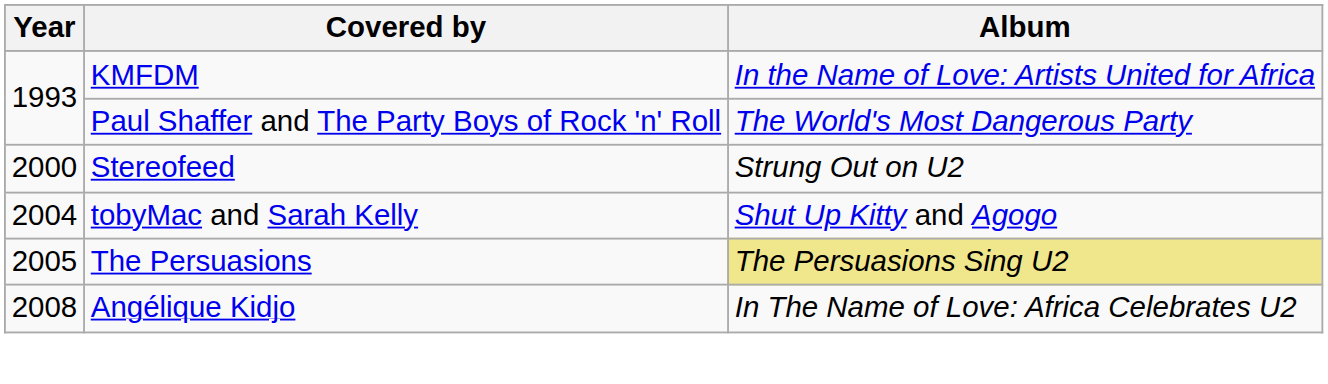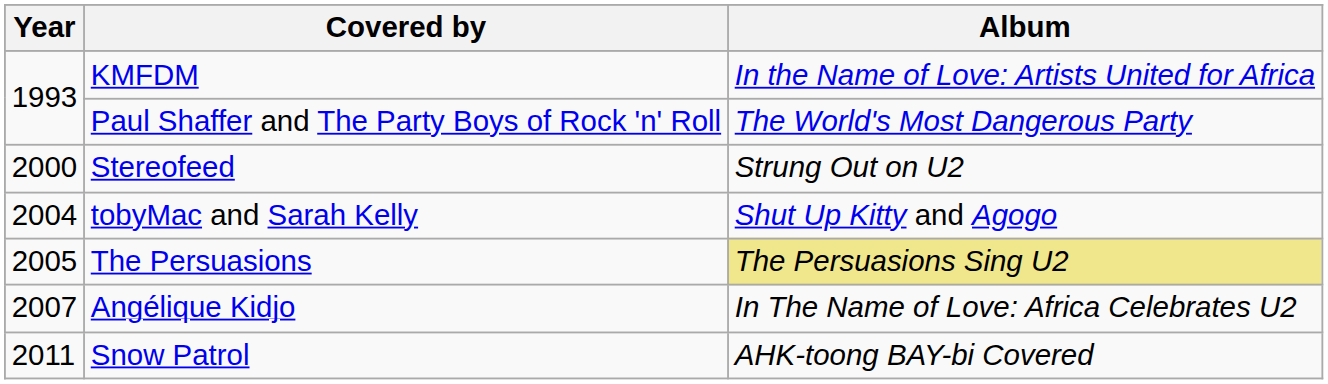Angélique Kidjo | Year: 2008 -> 2007
+ row: 2011 | Snow Patrol | AHK-toong BAY-bi Covered
